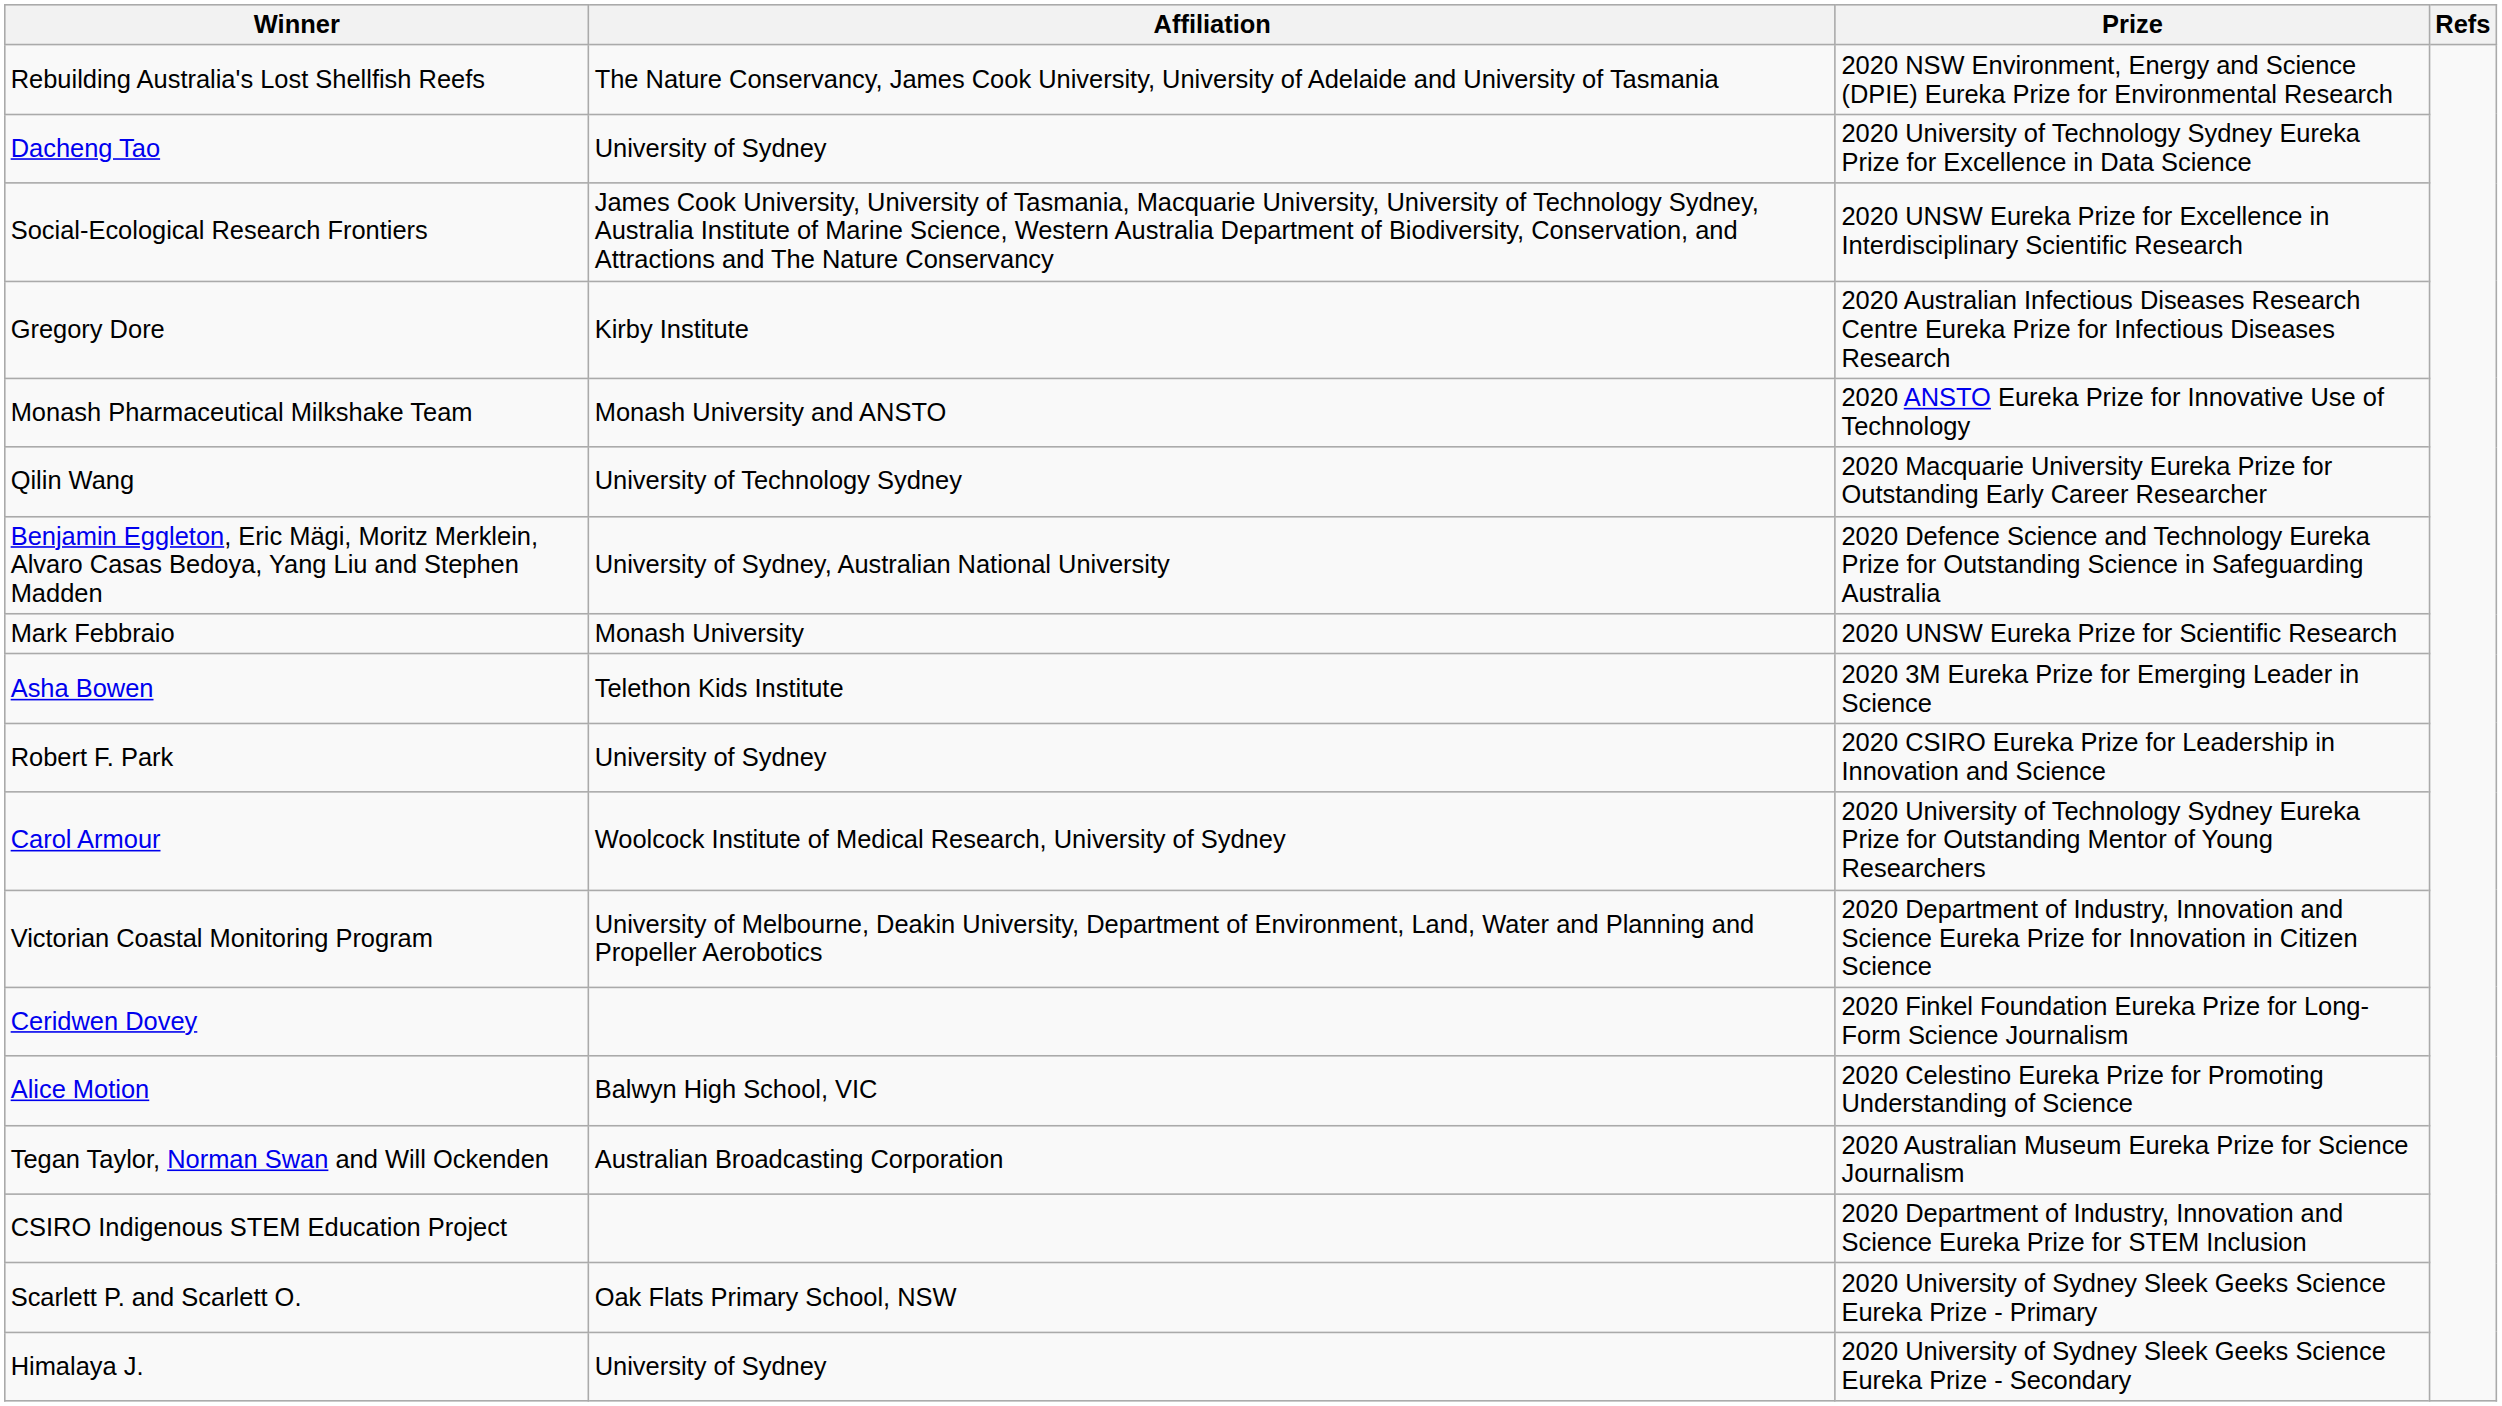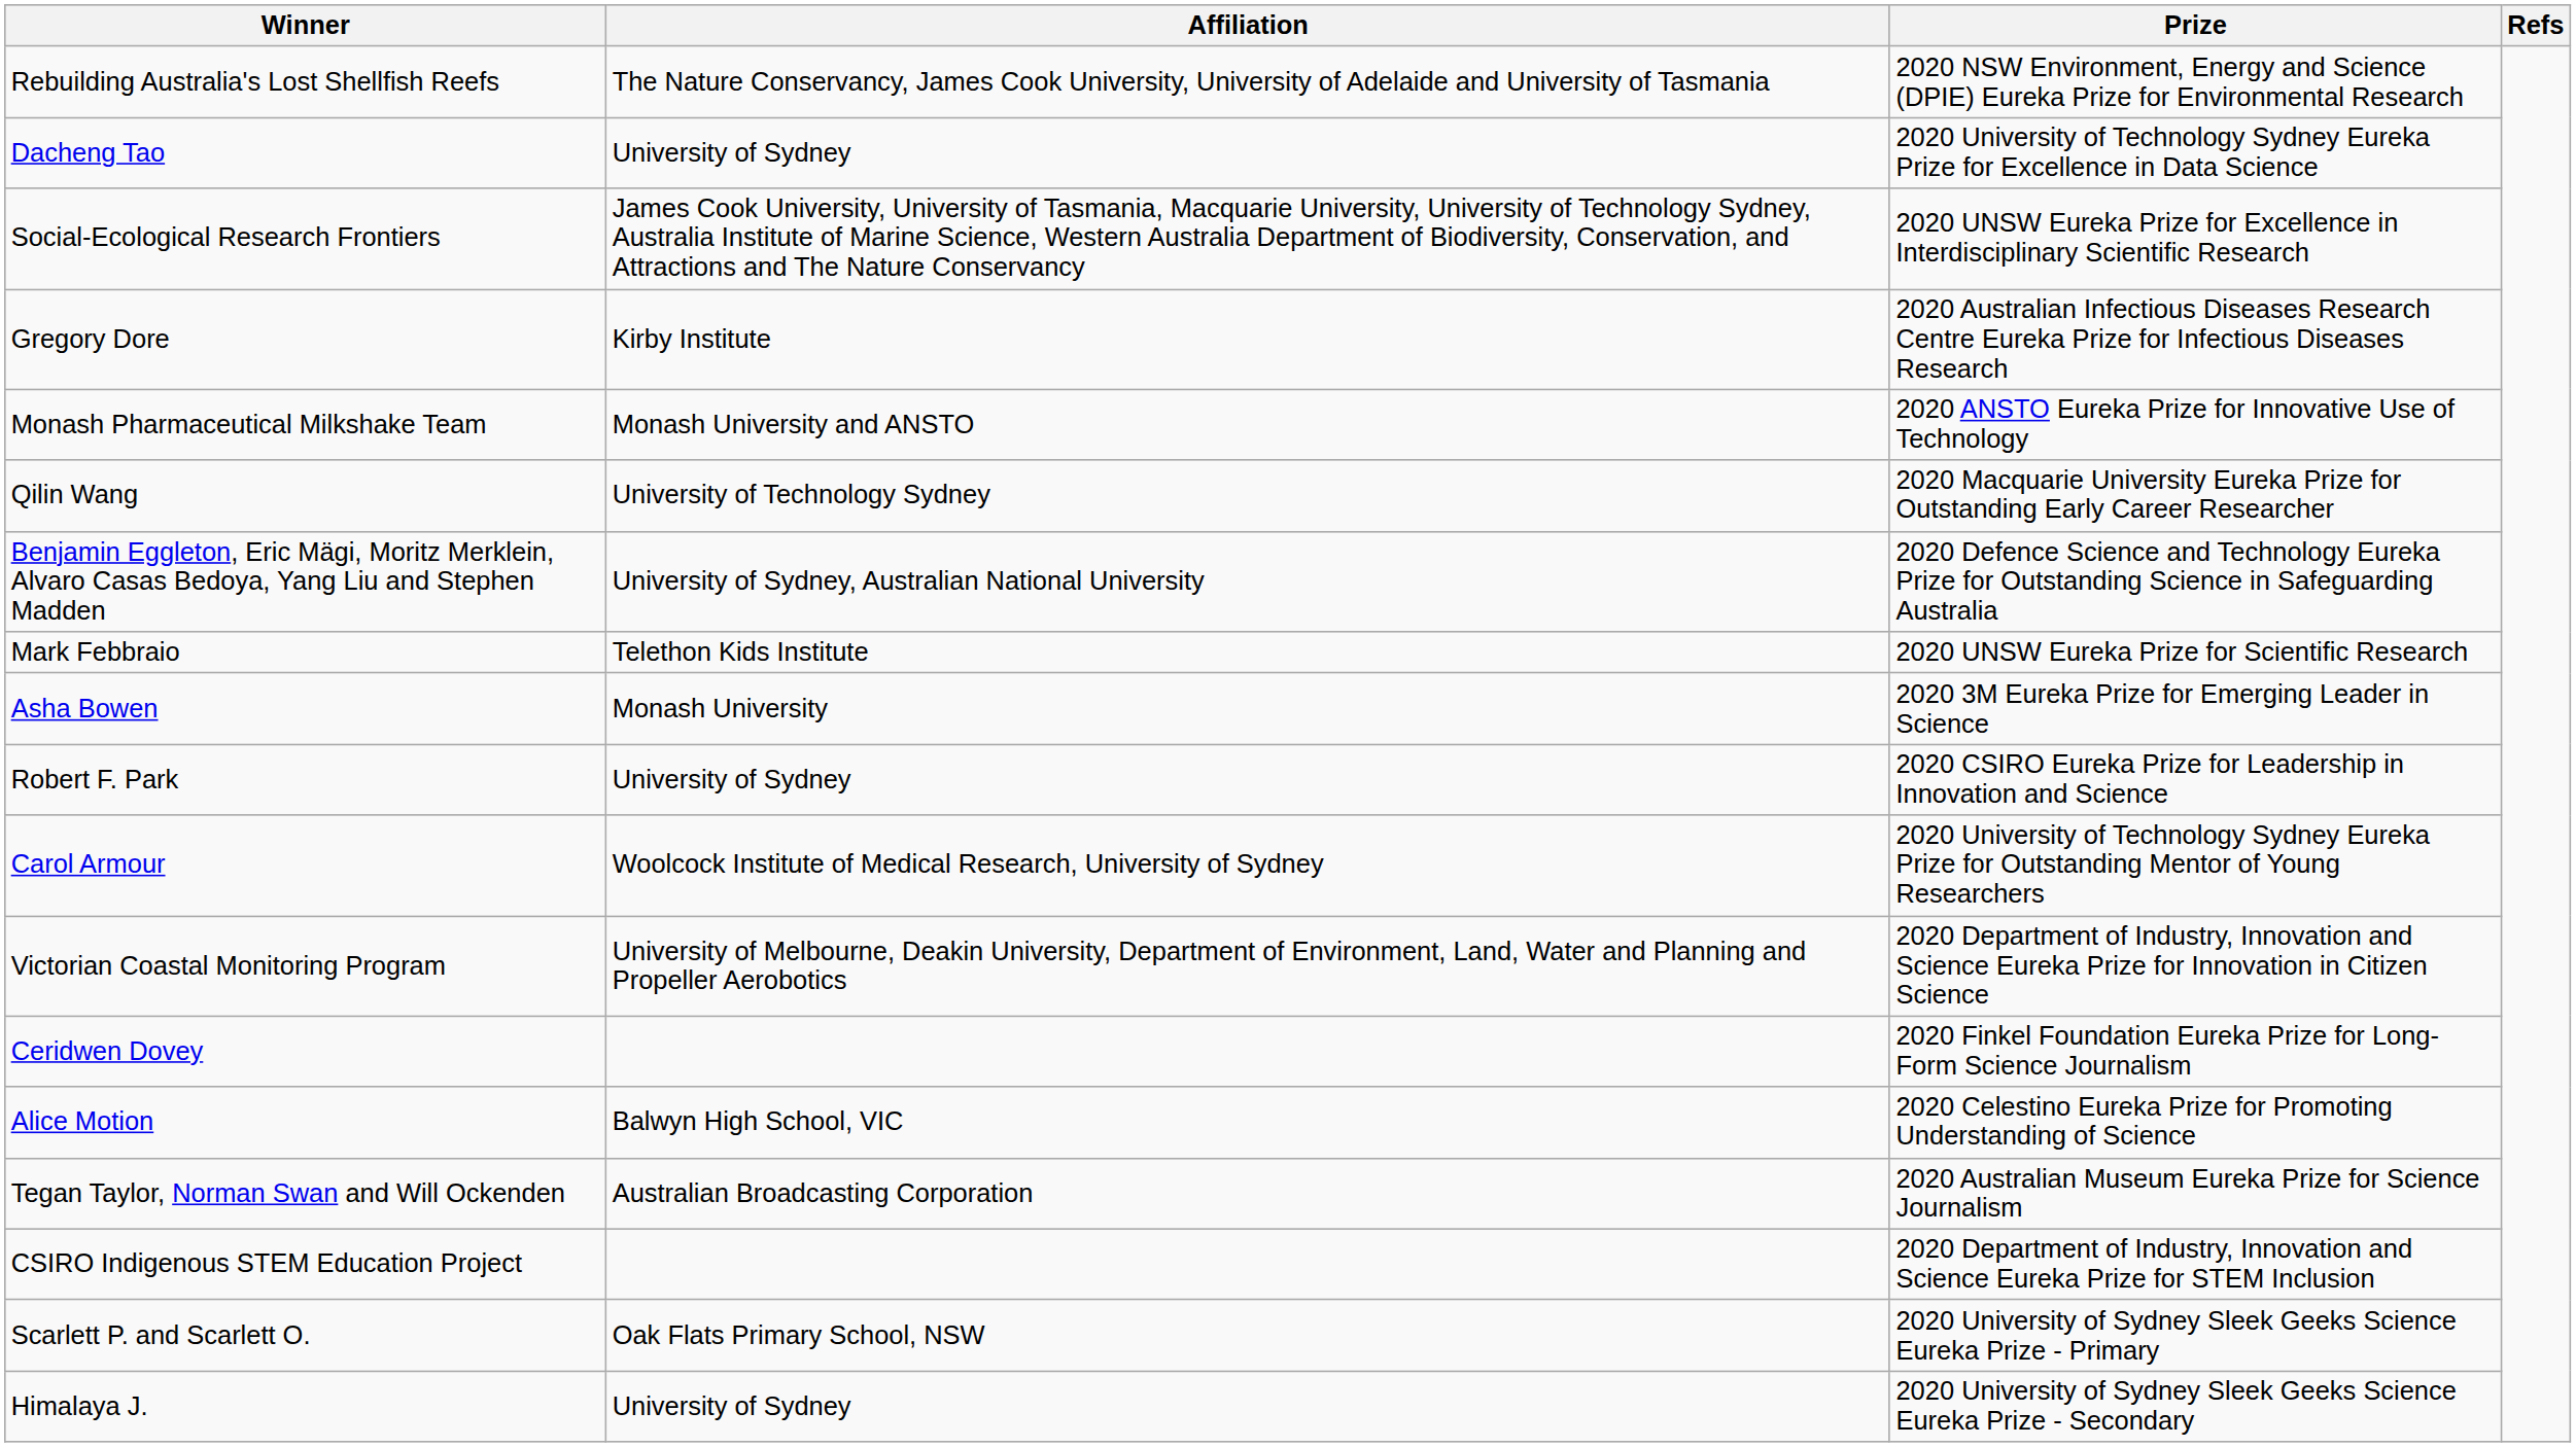Mark Febbraio | Affiliation: Monash University -> Telethon Kids Institute
Asha Bowen | Affiliation: Telethon Kids Institute -> Monash University
